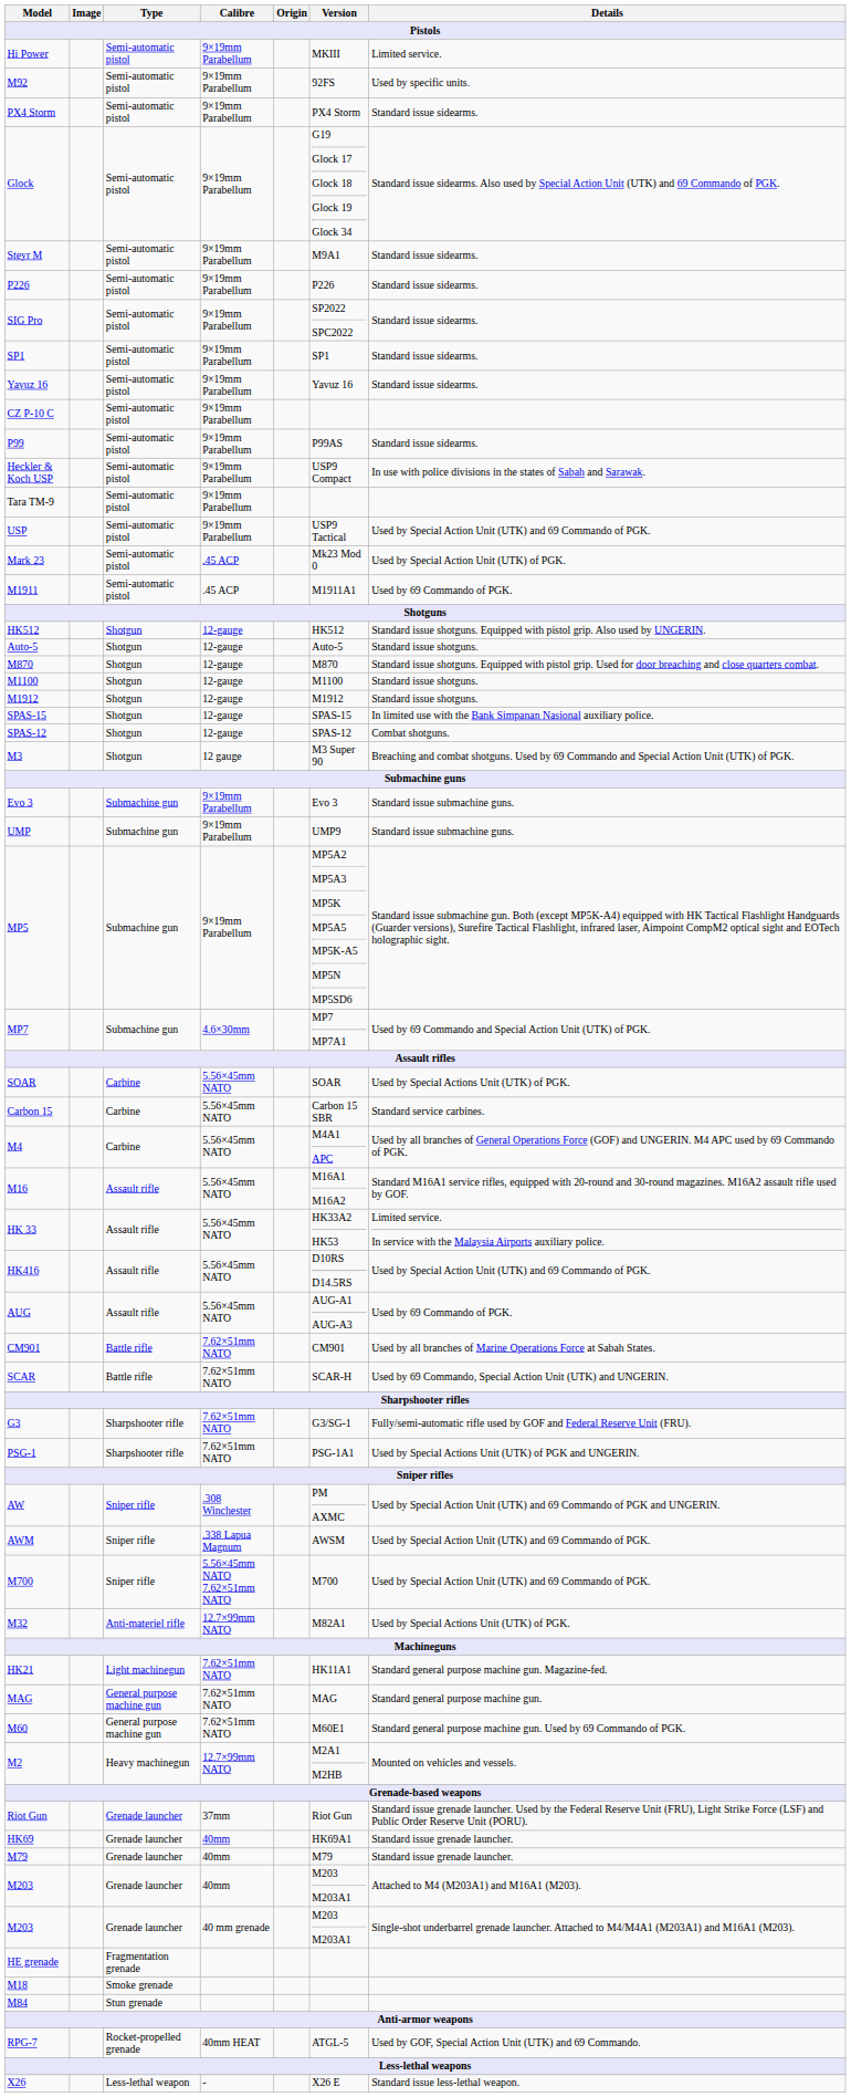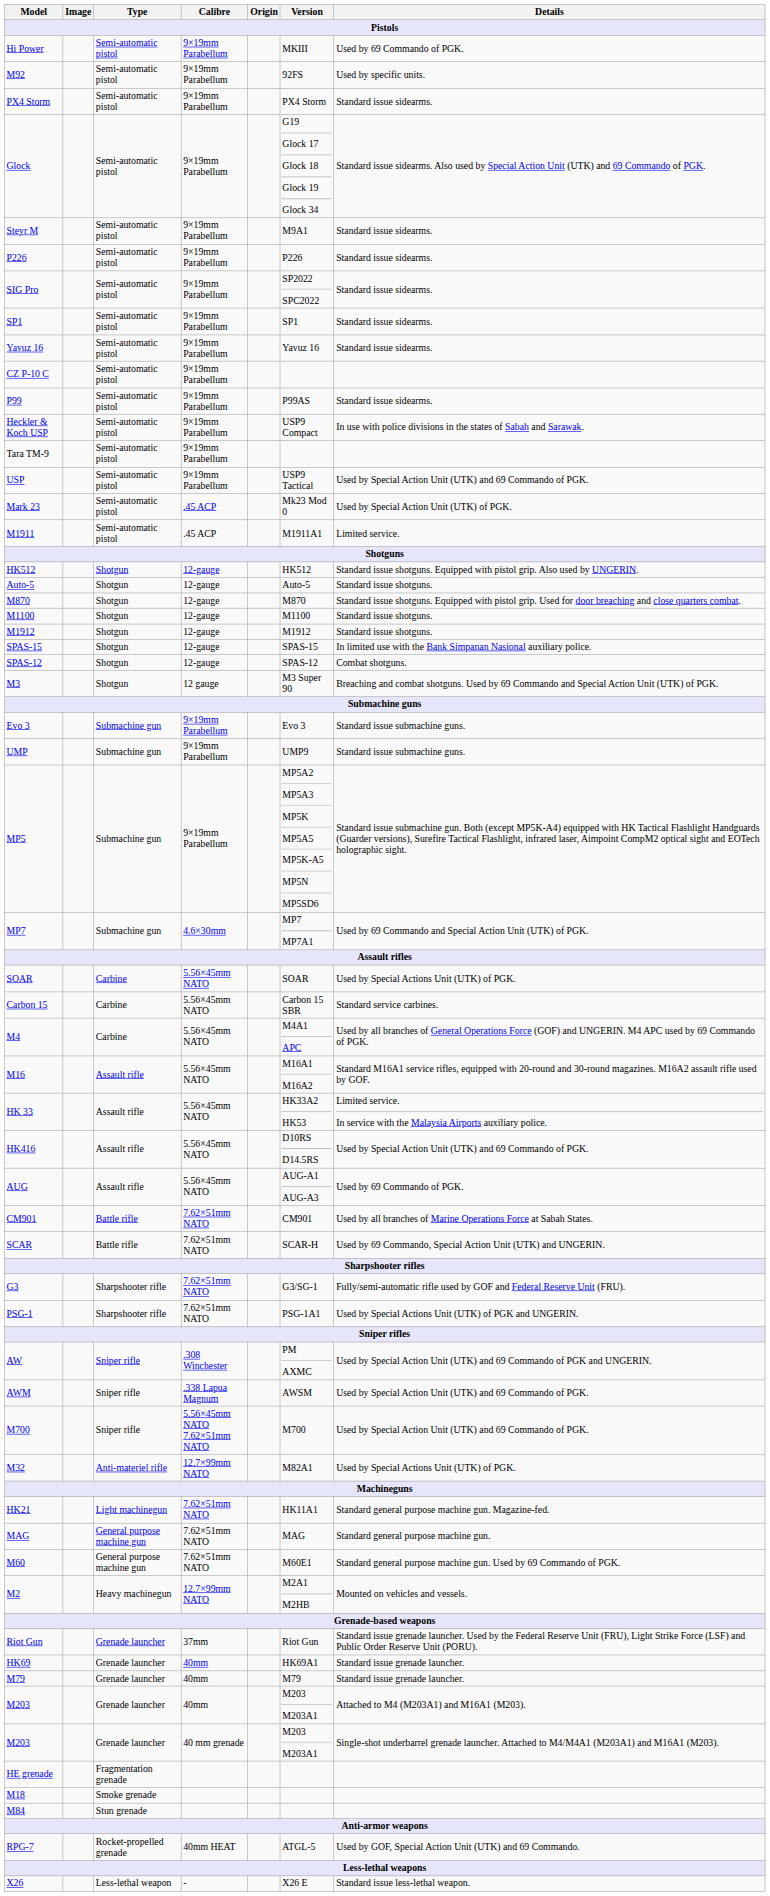Hi Power | Details: Limited service. -> Used by 69 Commando of PGK.
M1911 | Details: Used by 69 Commando of PGK. -> Limited service.
